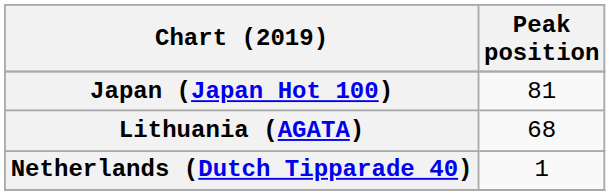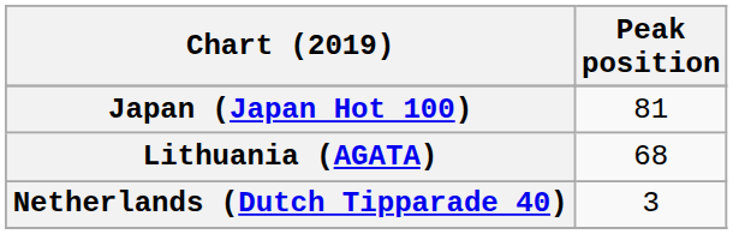Netherlands (Dutch Tipparade 40) | Peak position: 1 -> 3
